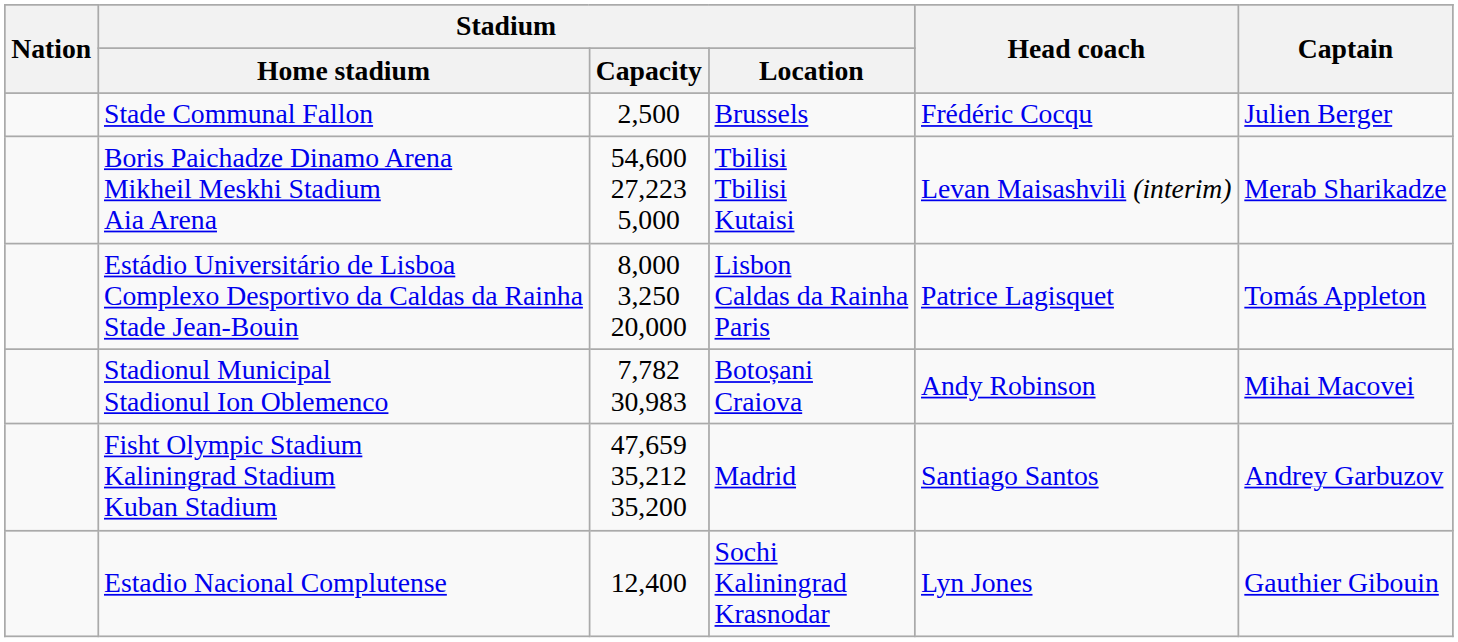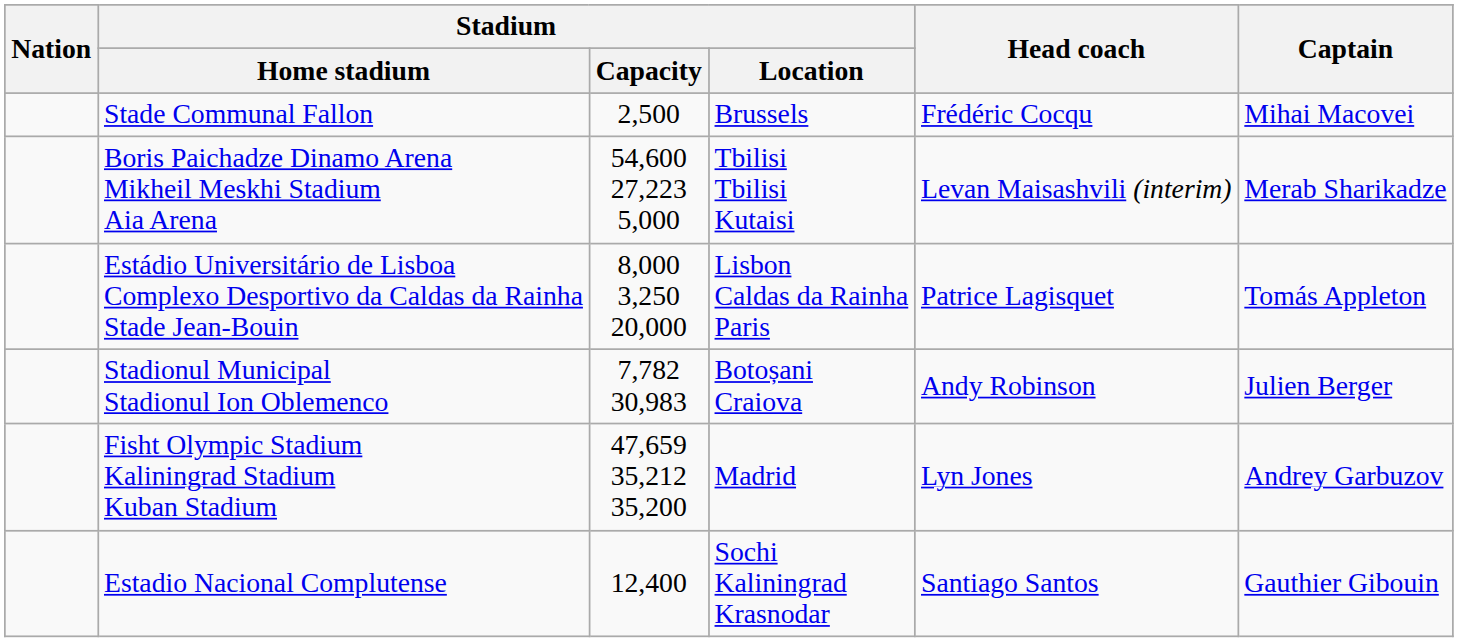Stade Communal Fallon | Captain: Julien Berger -> Mihai Macovei
Stadionul Municipal Stadionul Ion Oblemenco | Captain: Mihai Macovei -> Julien Berger
Fisht Olympic Stadium Kaliningrad Stadium Kuban Stadium | Head coach: Santiago Santos -> Lyn Jones
Estadio Nacional Complutense | Head coach: Lyn Jones -> Santiago Santos
